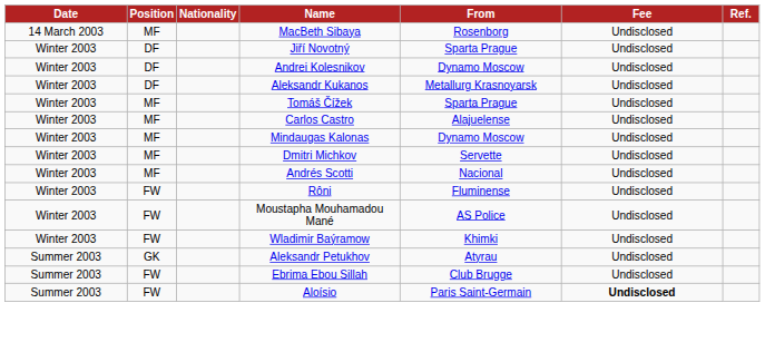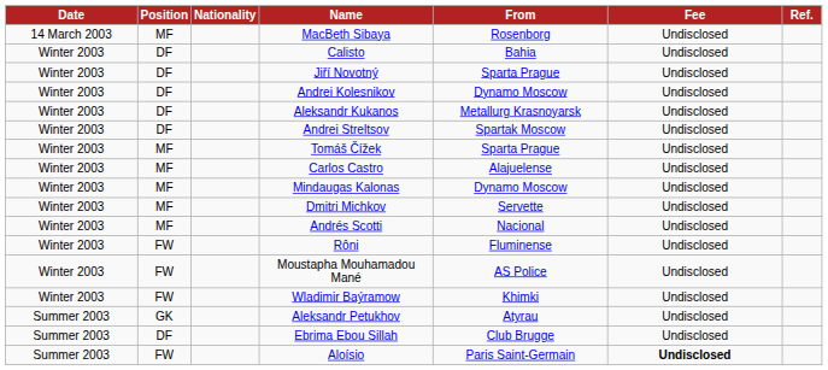+ row: Winter 2003 | DF | Calisto | Bahia | Undisclosed
+ row: Winter 2003 | DF | Andrei Streltsov | Spartak Moscow | Undisclosed
Ebrima Ebou Sillah | Position: FW -> DF
